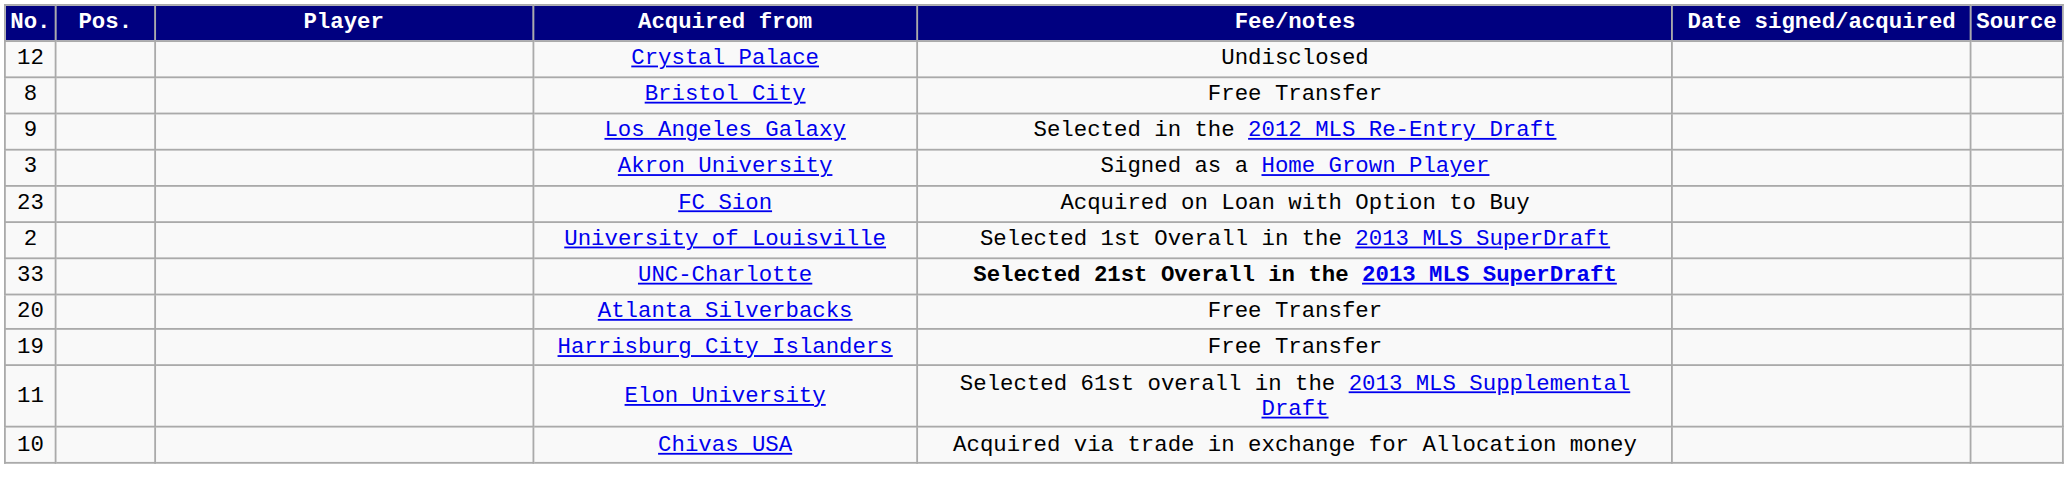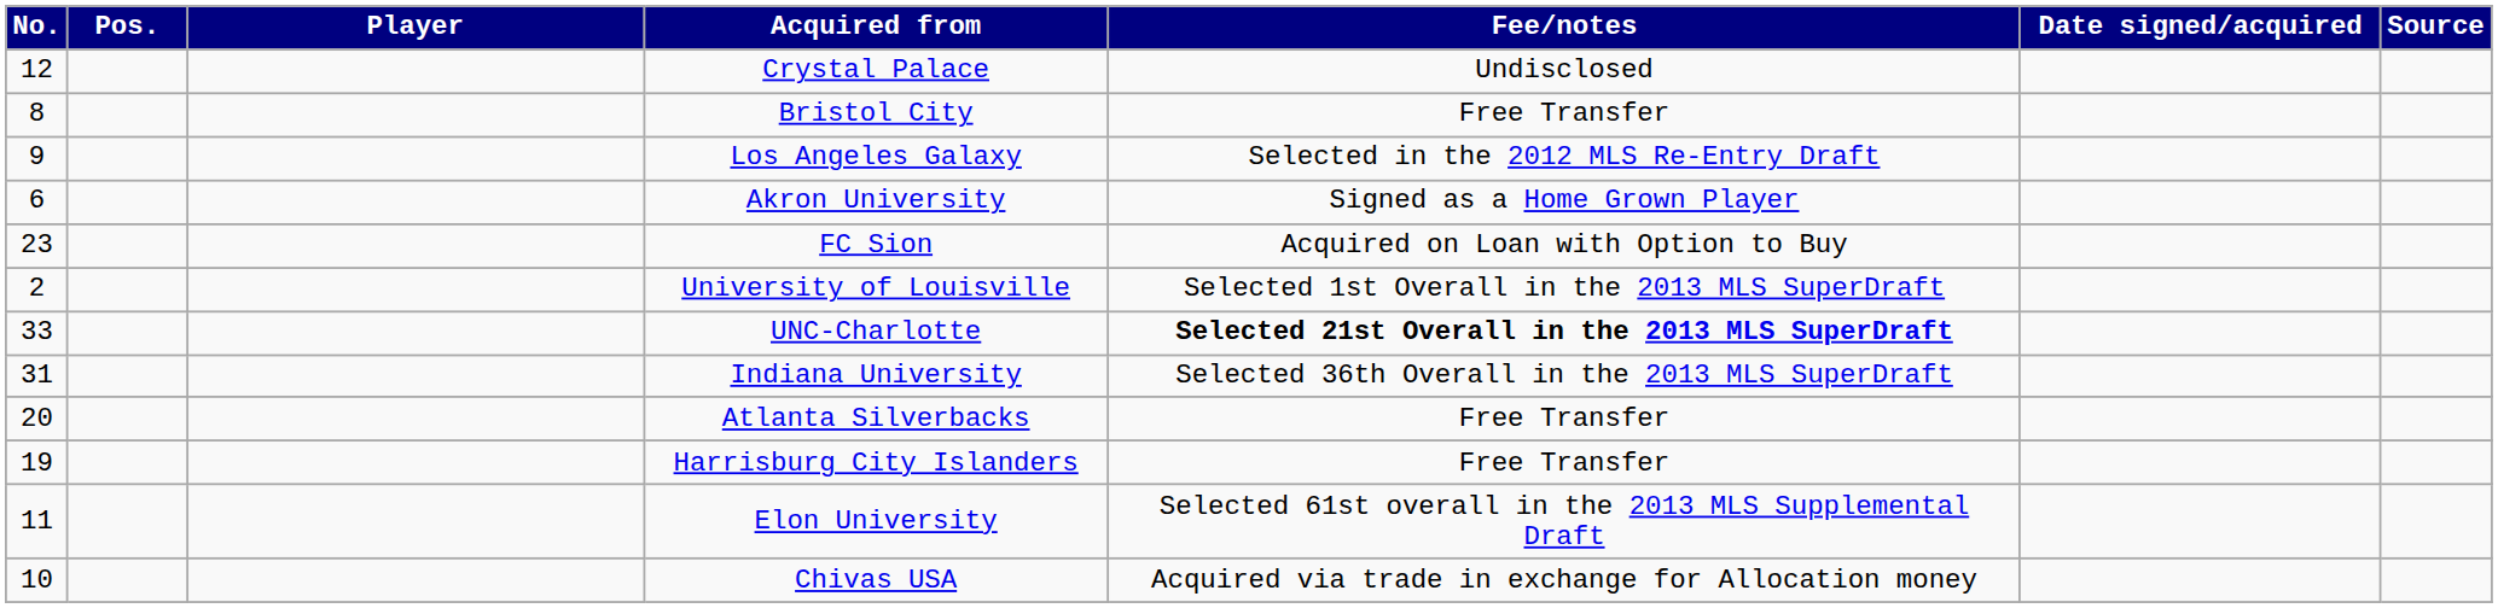Akron University | No.: 3 -> 6
+ row: 31 | Indiana University | Selected 36th Overall in the 2013 MLS SuperDraft
